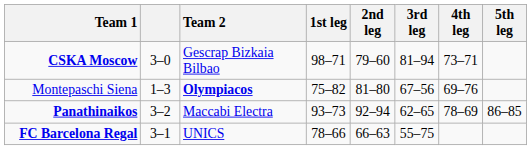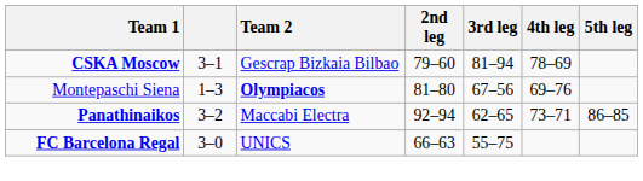- column: 1st leg | 98–71 | 75–82 | 93–73 | 78–66
CSKA Moscow | column 2: 3–0 -> 3–1
CSKA Moscow | 4th leg: 73–71 -> 78–69
Panathinaikos | 4th leg: 78–69 -> 73–71
FC Barcelona Regal | column 2: 3–1 -> 3–0
